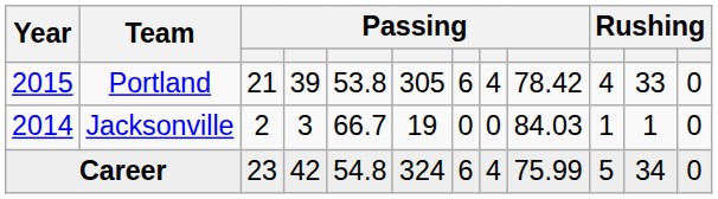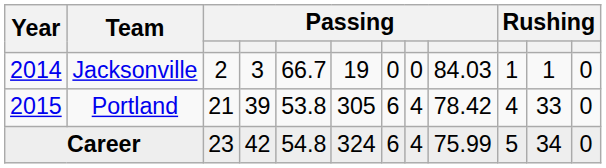rows swapped: Jacksonville <-> Portland
